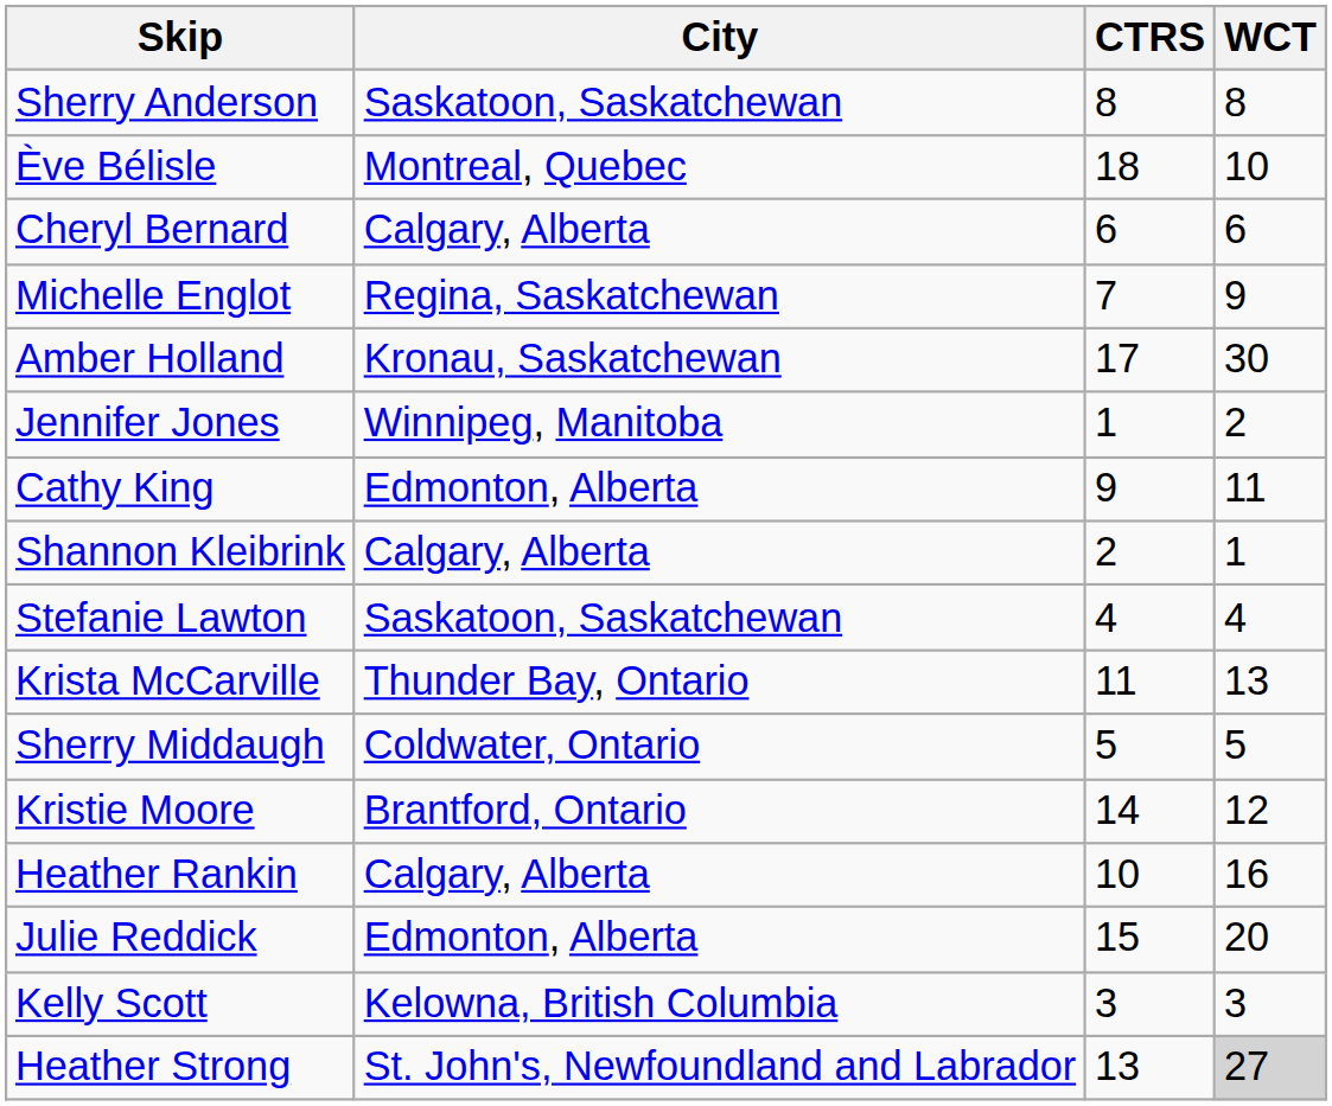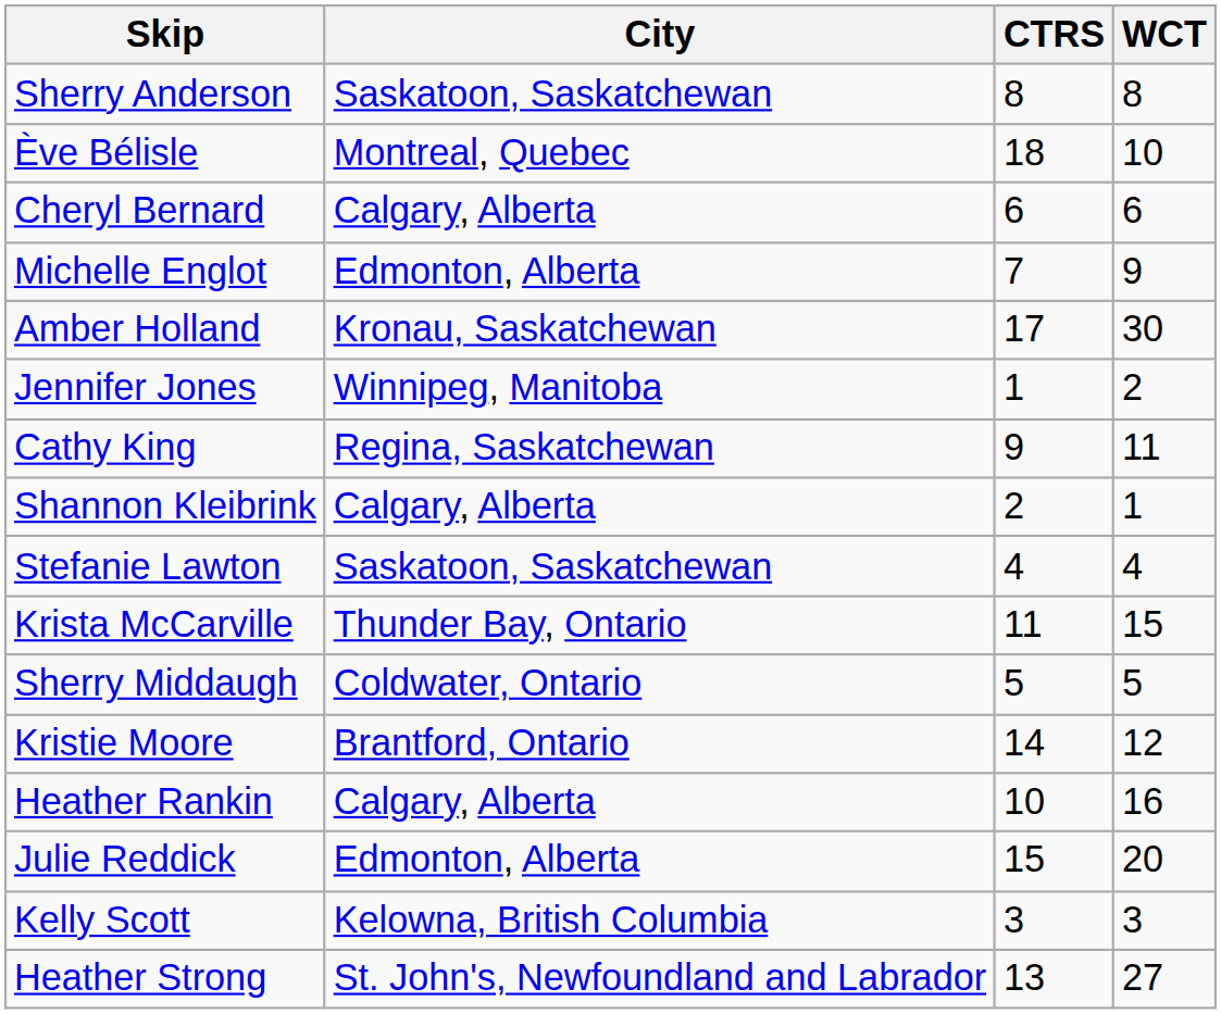Michelle Englot | City: Regina, Saskatchewan -> Edmonton, Alberta
Cathy King | City: Edmonton, Alberta -> Regina, Saskatchewan
Krista McCarville | WCT: 13 -> 15
Heather Strong | WCT: lightgrey background -> no background
